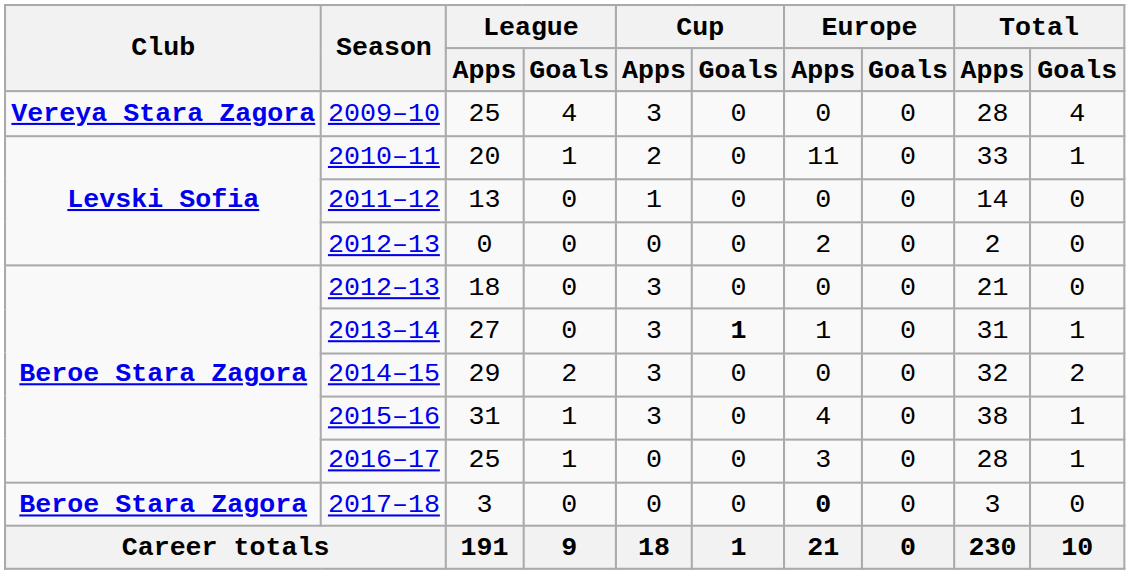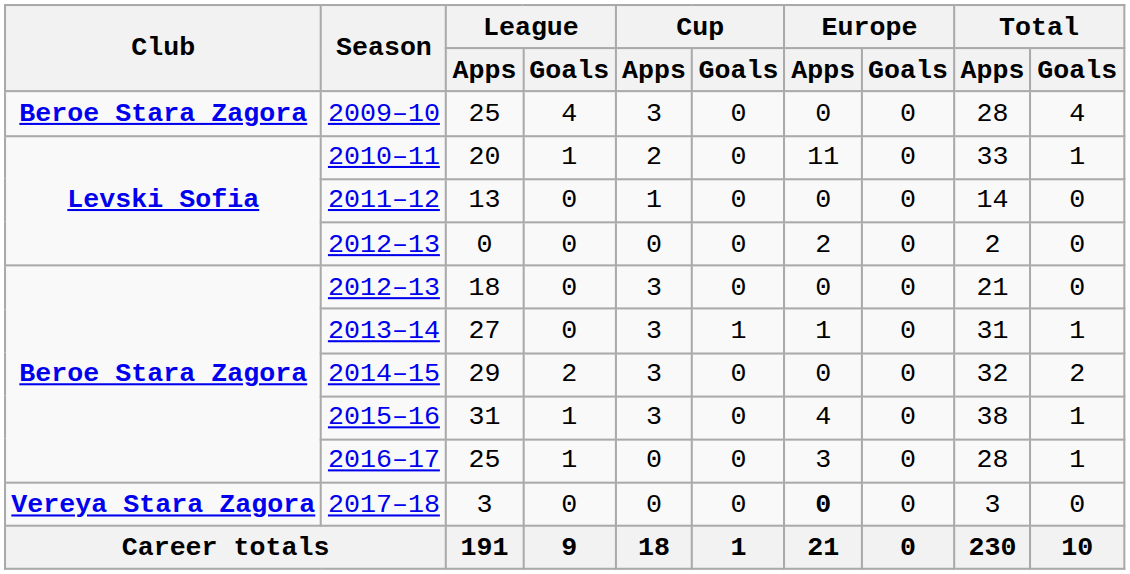2009–10 | Club: Vereya Stara Zagora -> Beroe Stara Zagora
2013–14 | Cup / Goals: bold -> normal
2017–18 | Club: Beroe Stara Zagora -> Vereya Stara Zagora
